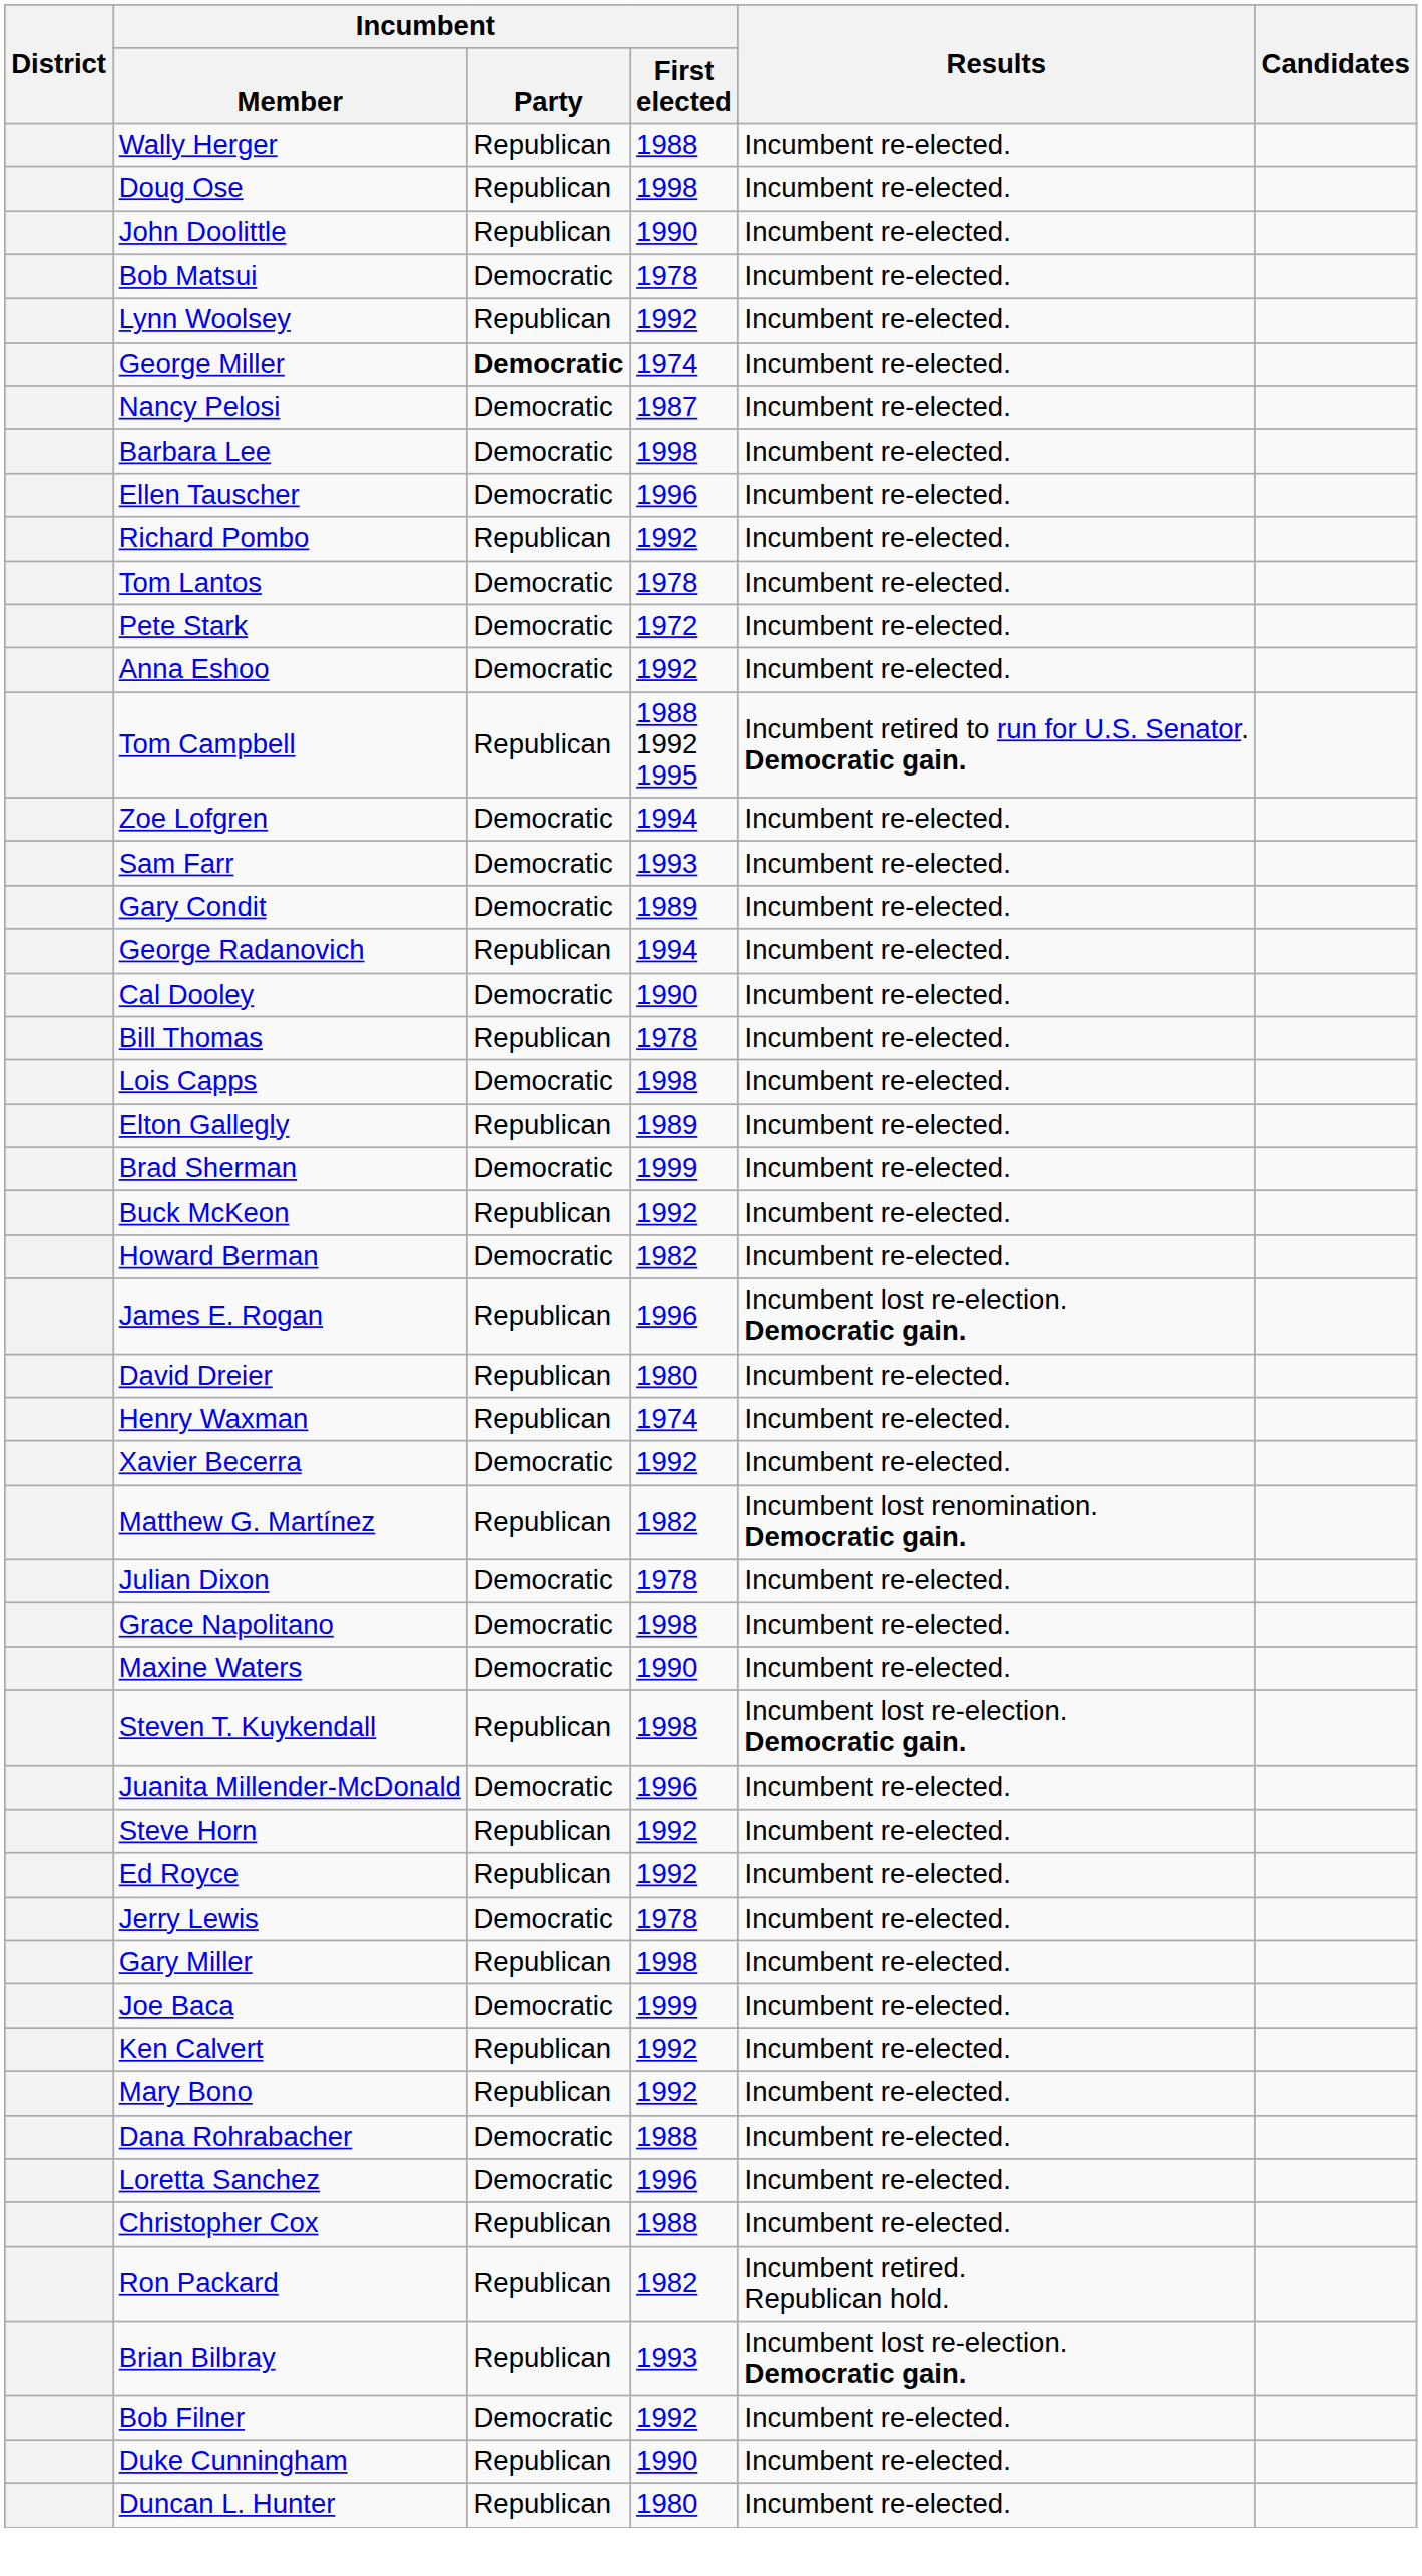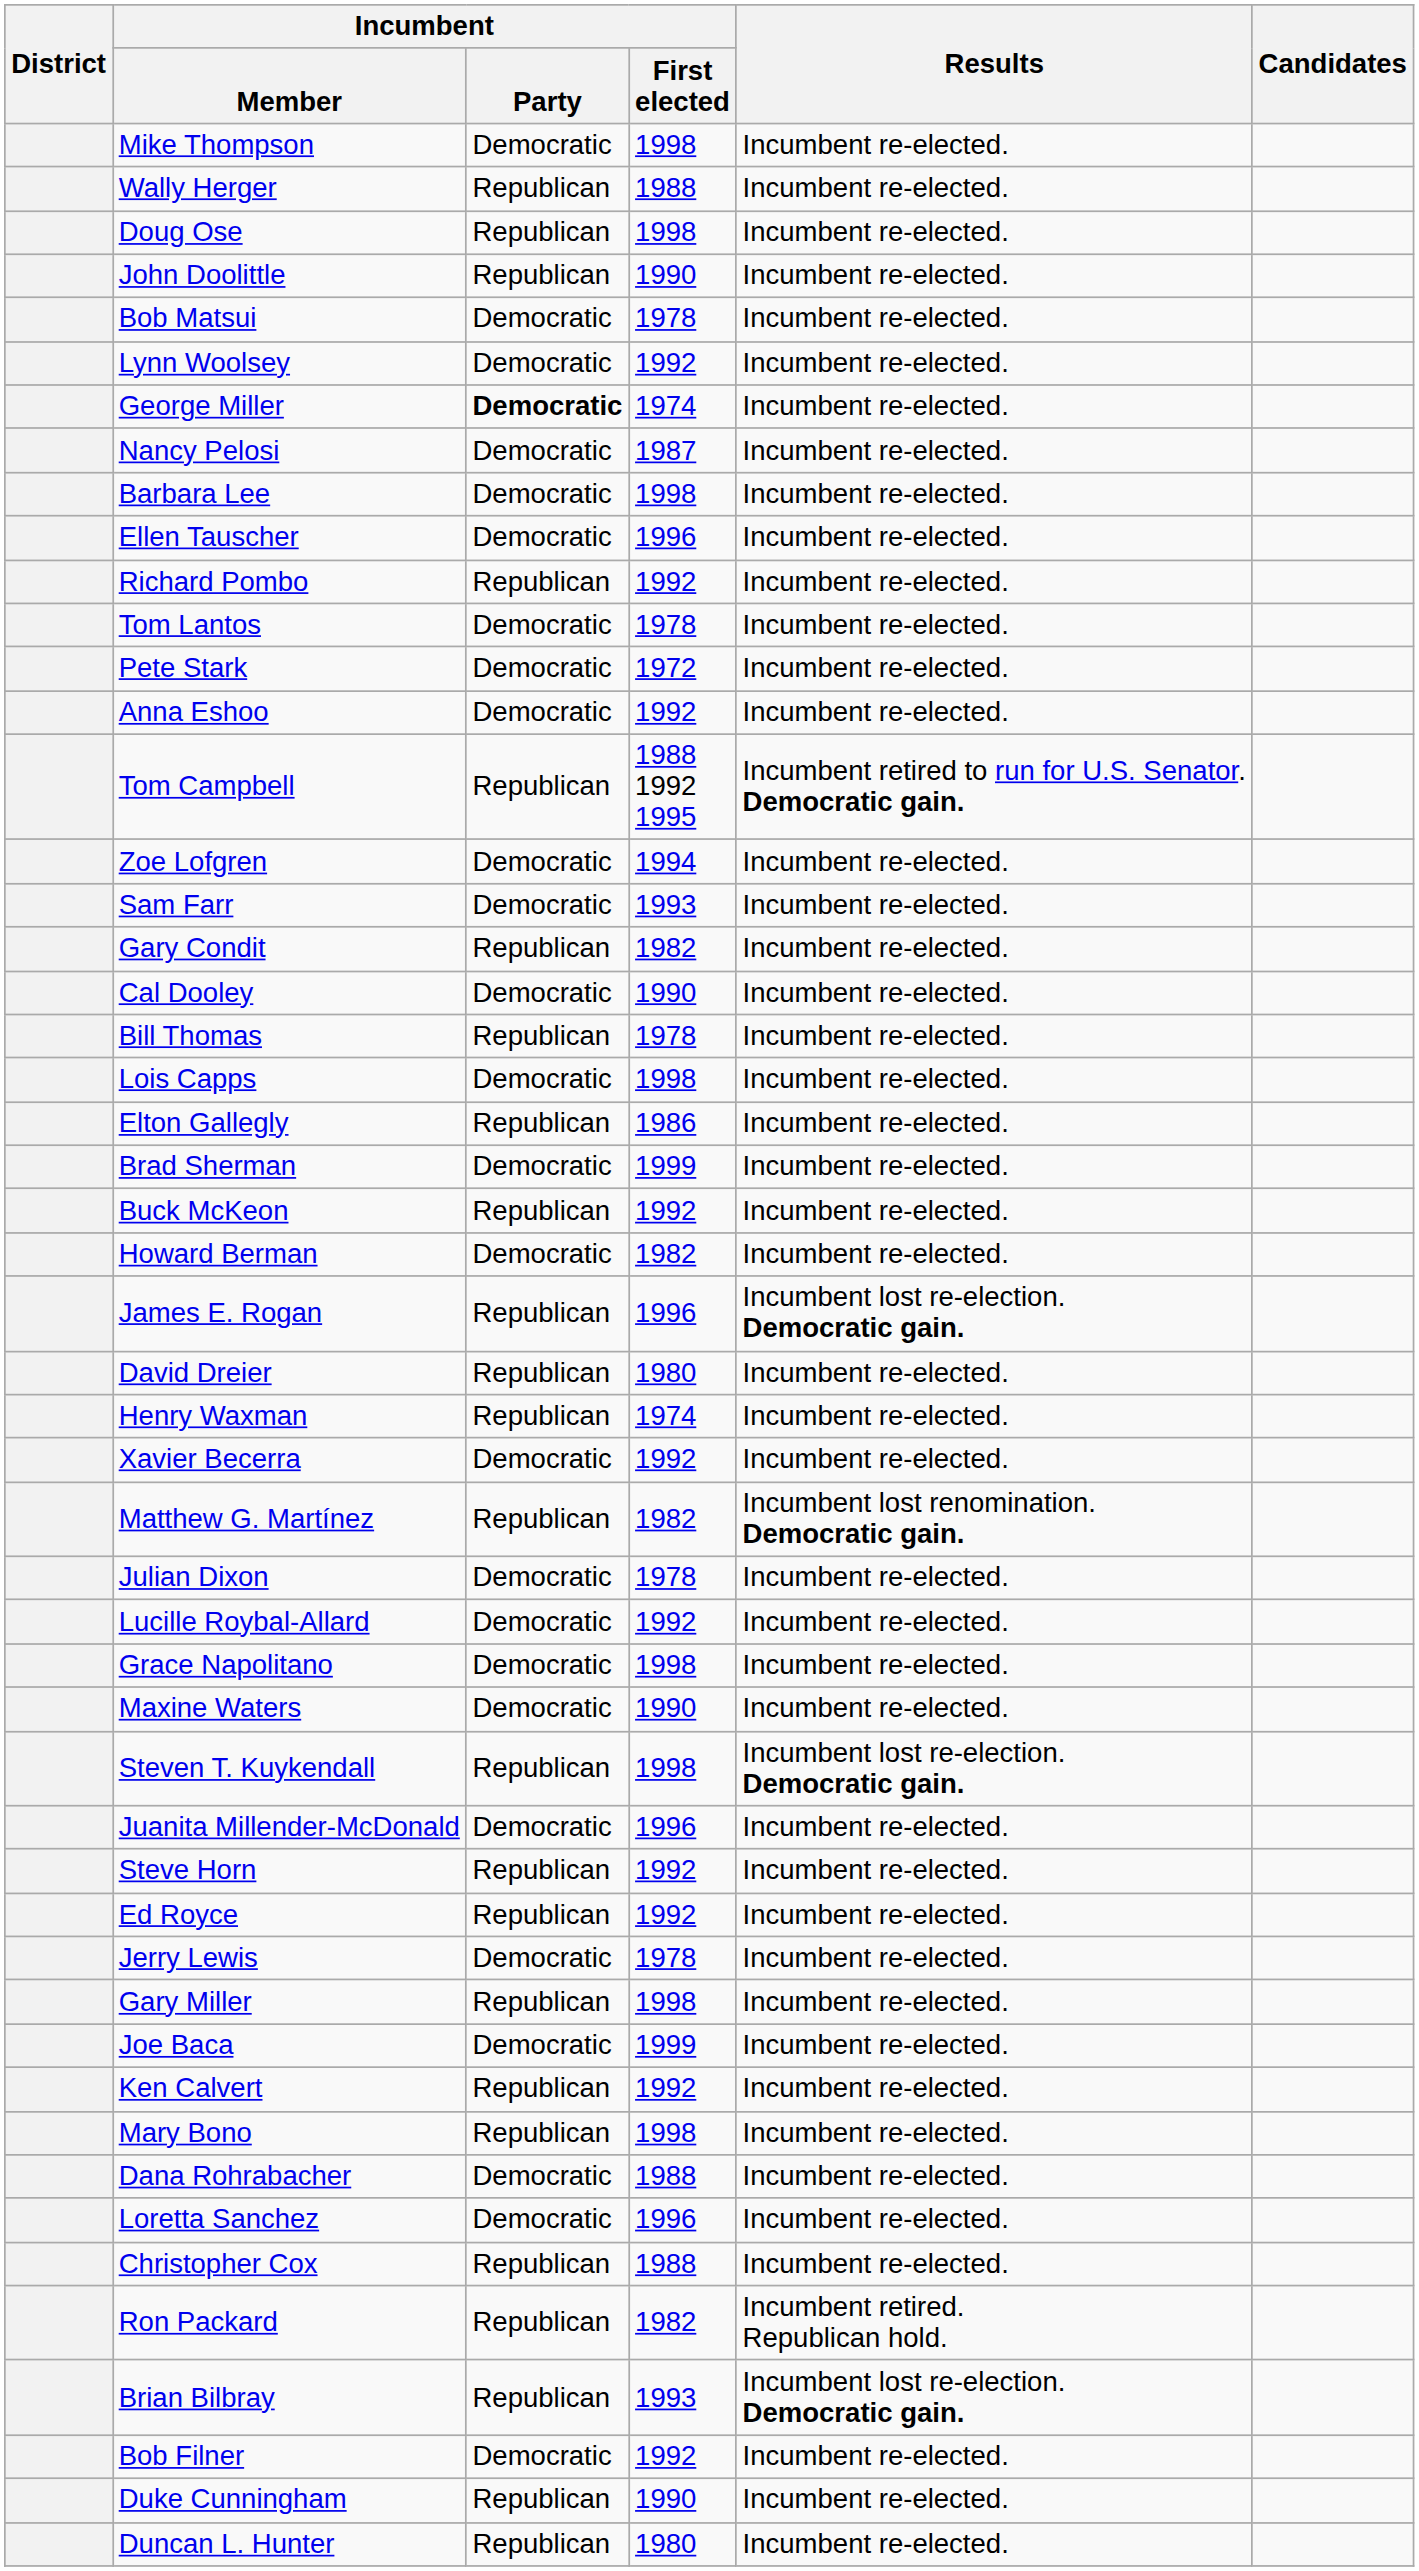+ row: Mike Thompson | Democratic | 1998 | Incumbent re-elected.
Lynn Woolsey | Incumbent / Party: Republican -> Democratic
Gary Condit | Incumbent / Party: Democratic -> Republican
Gary Condit | Incumbent / First elected: 1989 -> 1982
- row: George Radanovich | Republican | 1994 | Incumbent re-elected.
Elton Gallegly | Incumbent / First elected: 1989 -> 1986
+ row: Lucille Roybal-Allard | Democratic | 1992 | Incumbent re-elected.
Mary Bono | Incumbent / First elected: 1992 -> 1998
